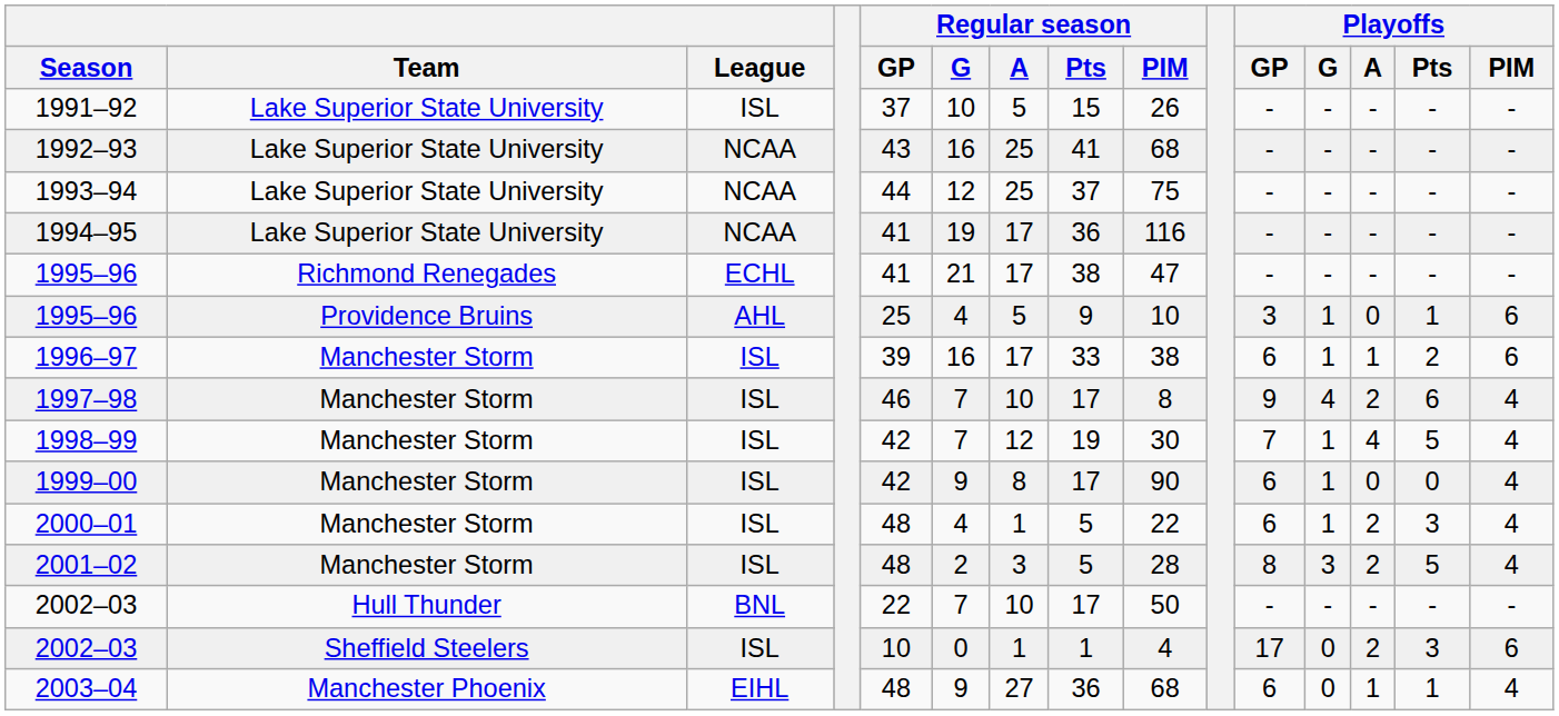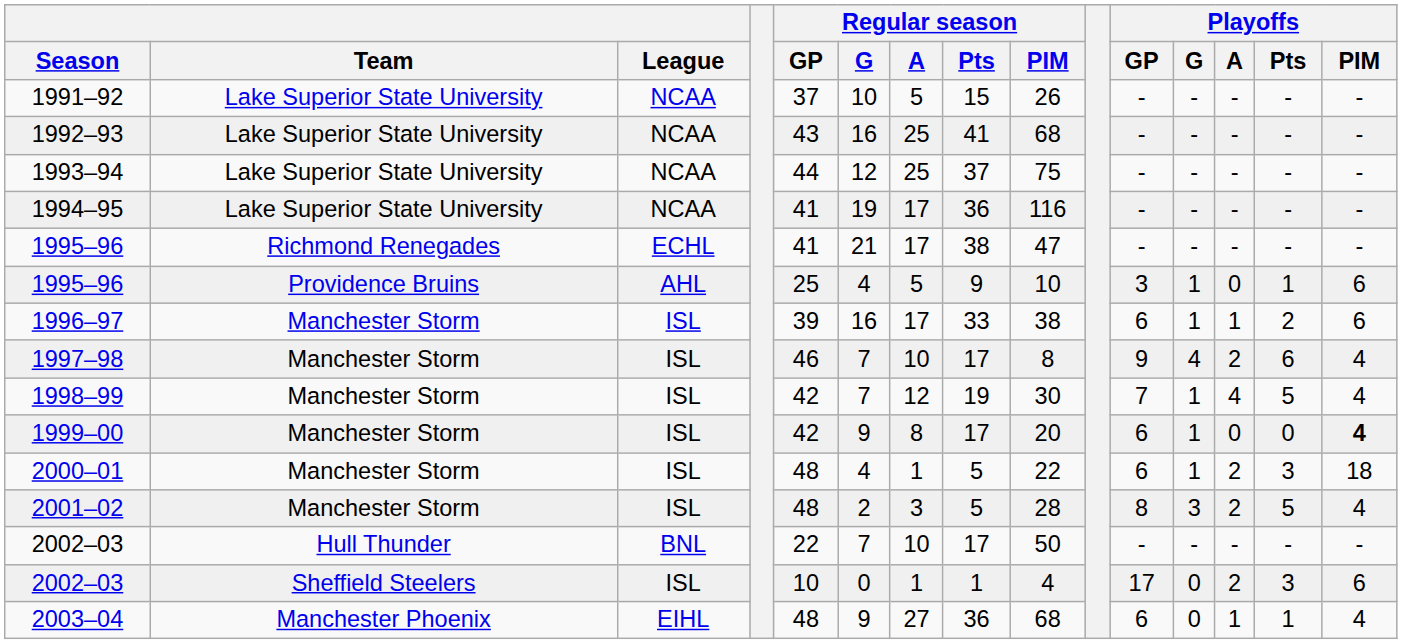1991–92 | League: ISL -> NCAA
1999–00 | Regular season / PIM: 90 -> 20
1999–00 | Playoffs / PIM: normal -> bold
2000–01 | Playoffs / PIM: 4 -> 18
